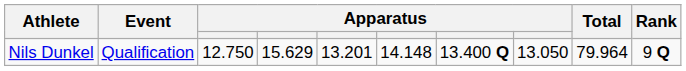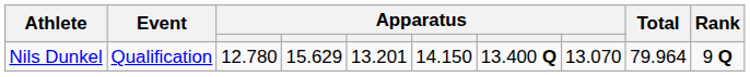Nils Dunkel | column 3: 12.750 -> 12.780
Nils Dunkel | column 6: 14.148 -> 14.150
Nils Dunkel | column 8: 13.050 -> 13.070
